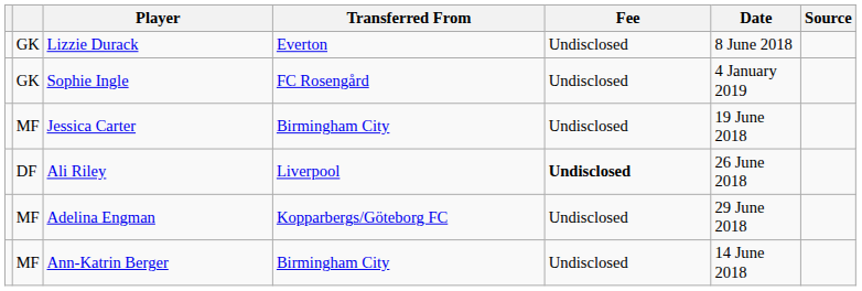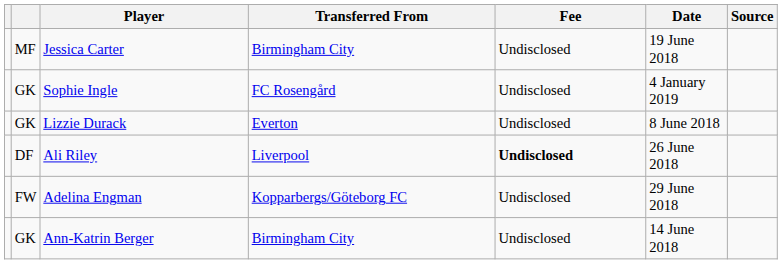rows swapped: Lizzie Durack <-> Jessica Carter
Adelina Engman | column 2: MF -> FW
Ann-Katrin Berger | column 2: MF -> GK
